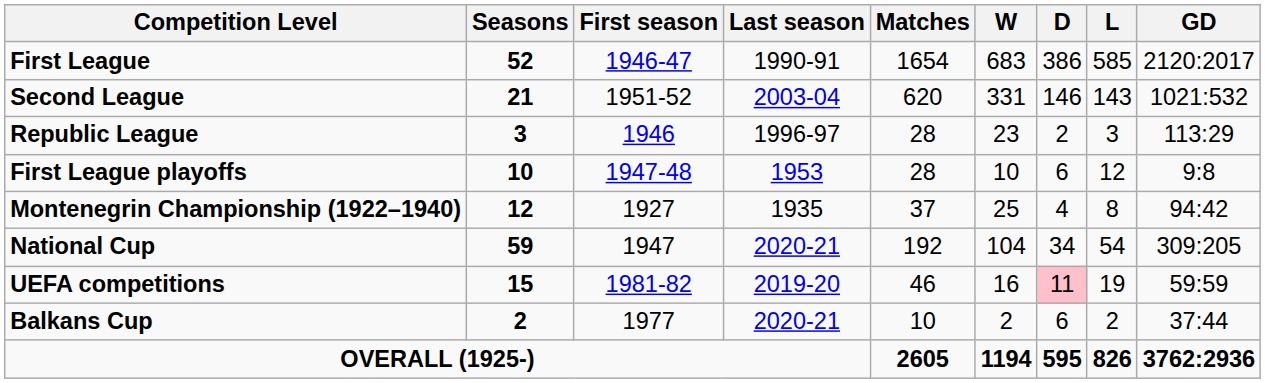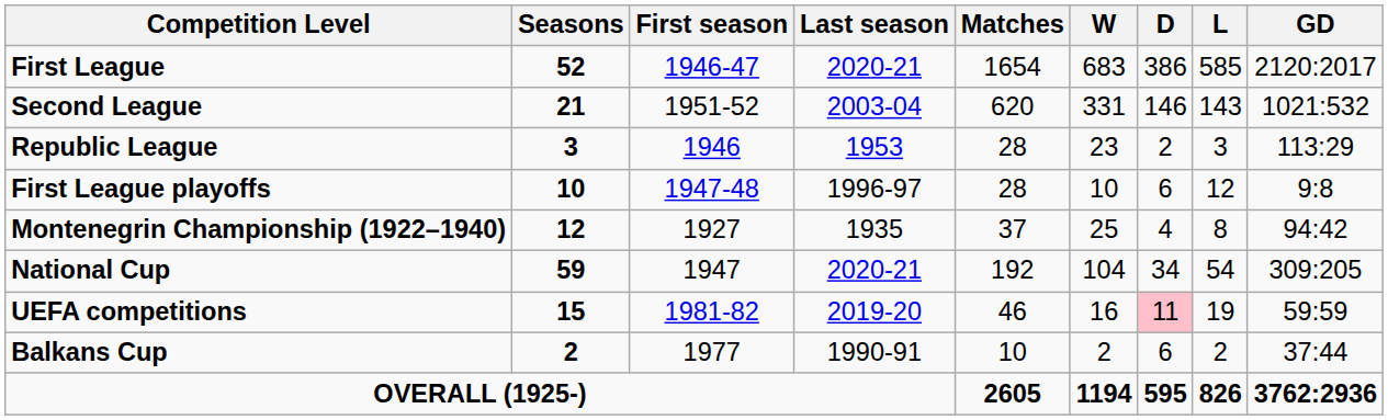First League | Last season: 1990-91 -> 2020-21
Republic League | Last season: 1996-97 -> 1953
First League playoffs | Last season: 1953 -> 1996-97
Balkans Cup | Last season: 2020-21 -> 1990-91
